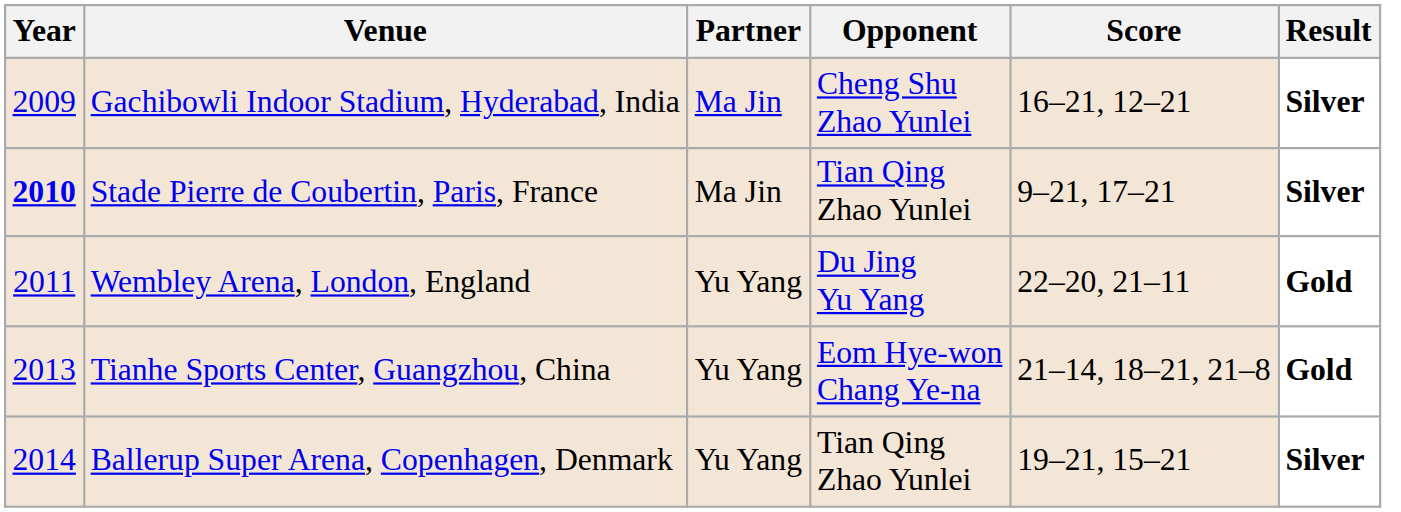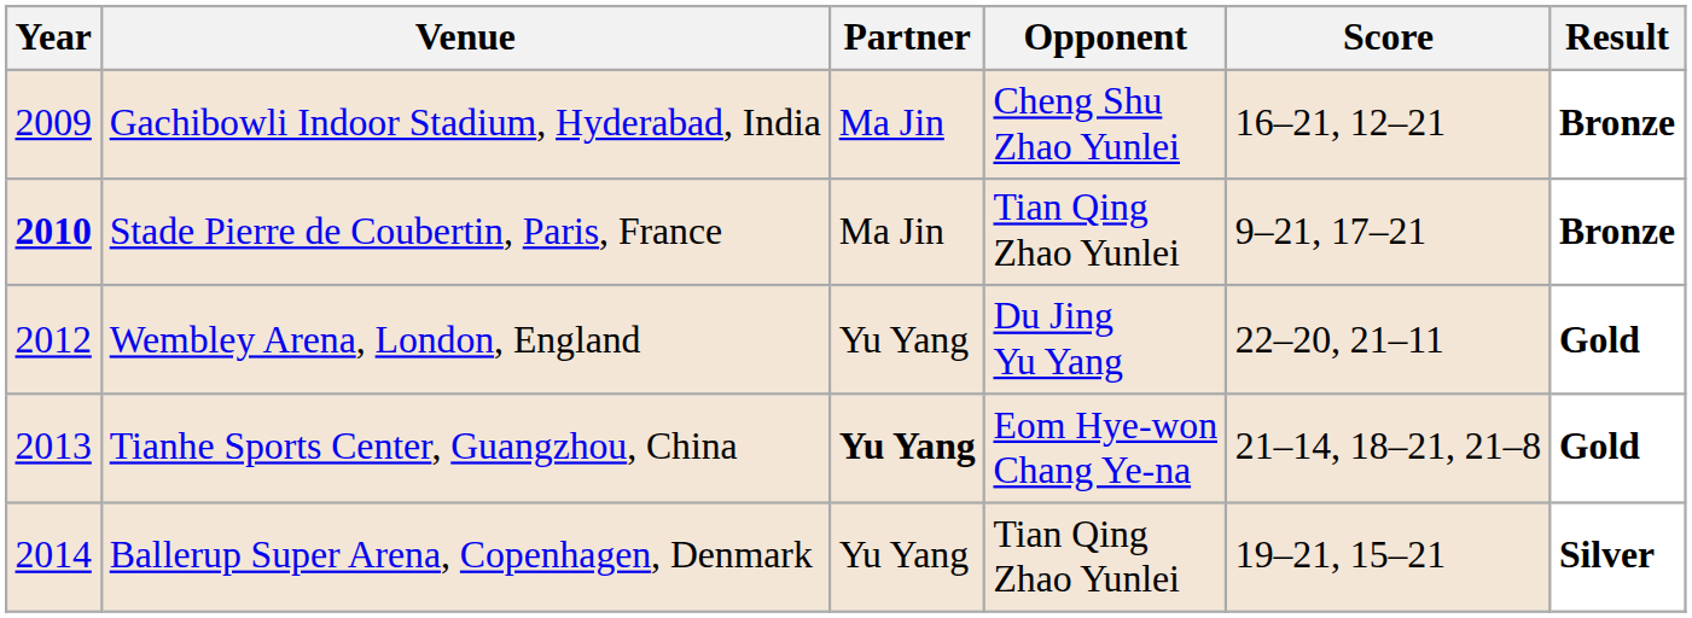Gachibowli Indoor Stadium, Hyderabad, India | Result: Silver -> Bronze
Stade Pierre de Coubertin, Paris, France | Result: Silver -> Bronze
Wembley Arena, London, England | Year: 2011 -> 2012
Tianhe Sports Center, Guangzhou, China | Partner: normal -> bold
